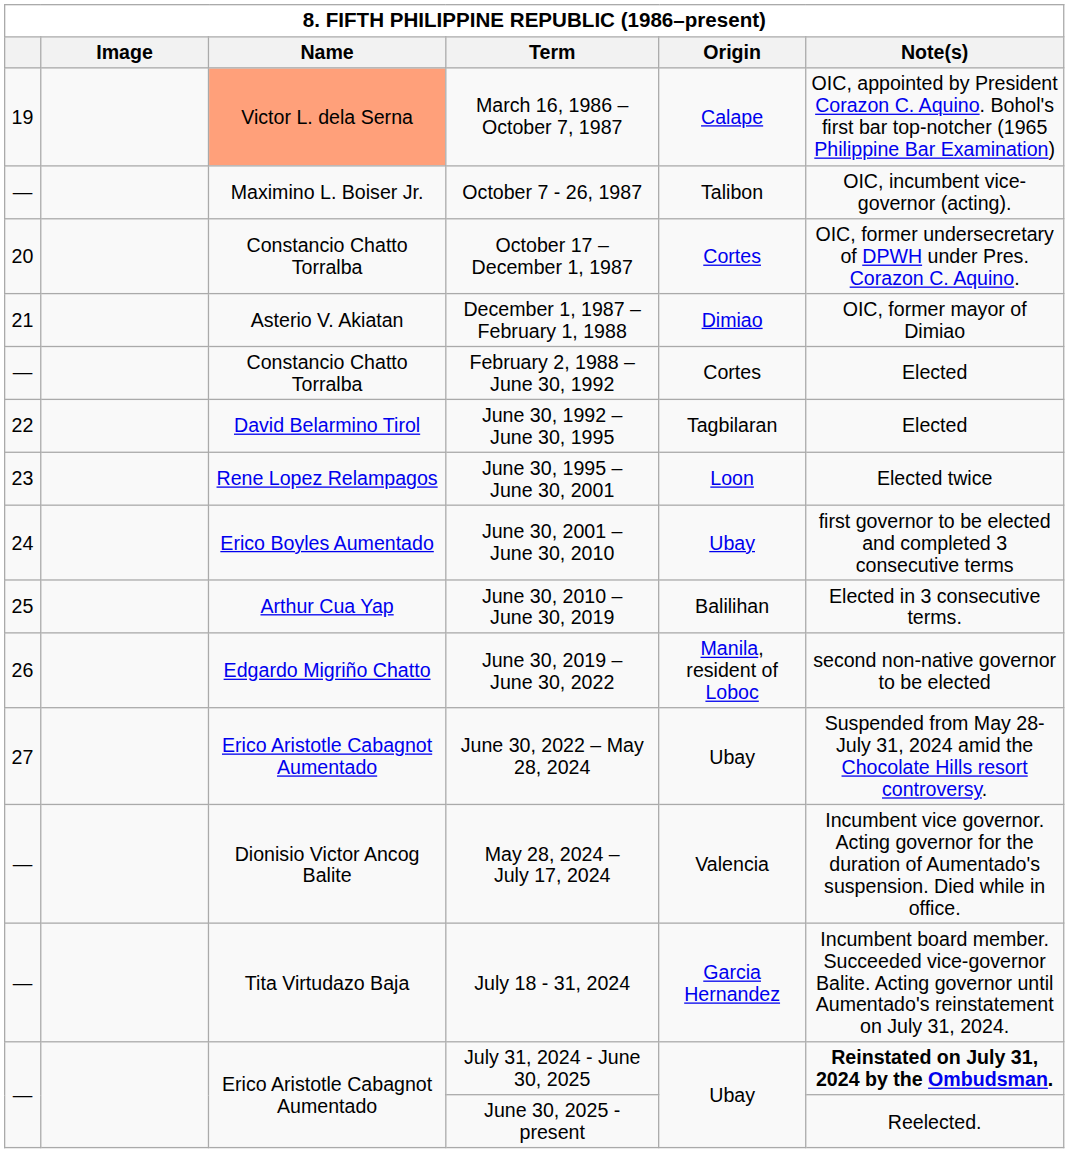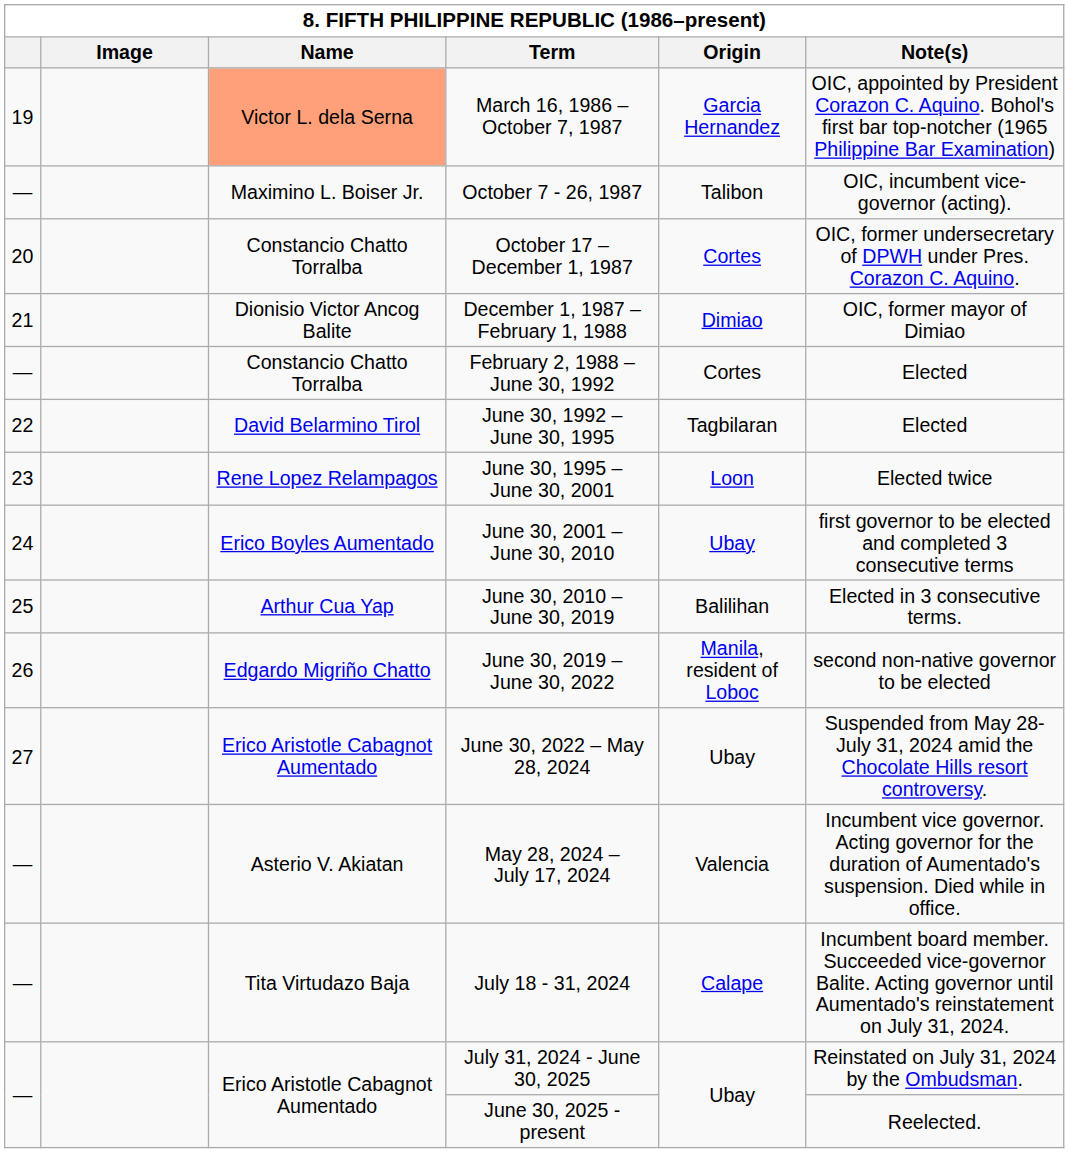March 16, 1986 – October 7, 1987 | Origin: Calape -> Garcia Hernandez
December 1, 1987 – February 1, 1988 | Name: Asterio V. Akiatan -> Dionisio Victor Ancog Balite
May 28, 2024 – July 17, 2024 | Name: Dionisio Victor Ancog Balite -> Asterio V. Akiatan
July 18 - 31, 2024 | Origin: Garcia Hernandez -> Calape
July 31, 2024 - June 30, 2025 | Note(s): bold -> normal
